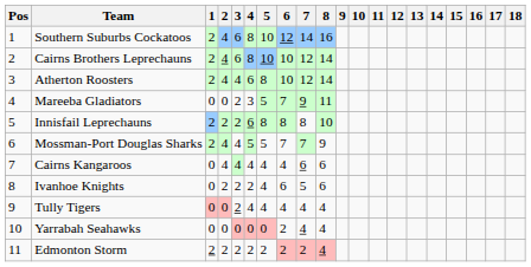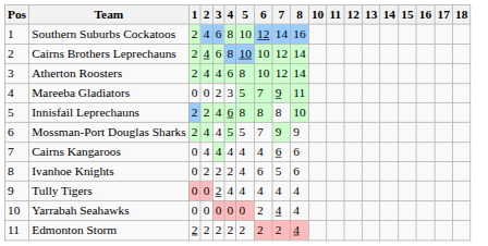- column: 9
Innisfail Leprechauns | 3: 2 -> 4
Mossman-Port Douglas Sharks | 7: 7 -> 9
